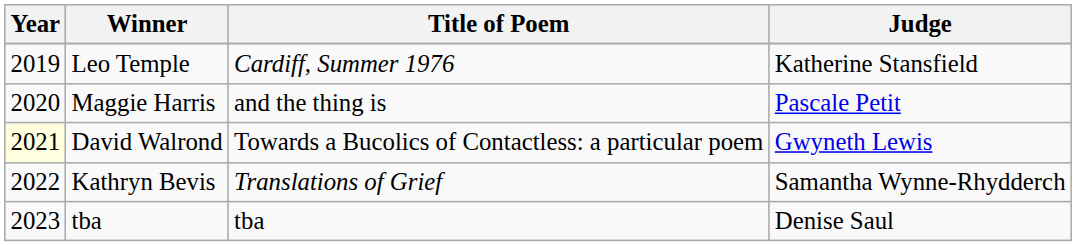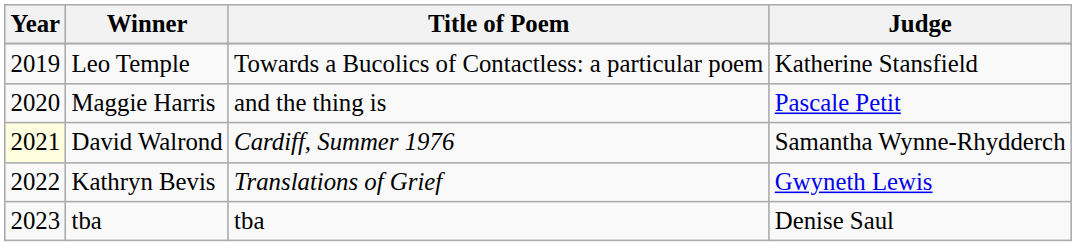Leo Temple | Title of Poem: Cardiff, Summer 1976 -> Towards a Bucolics of Contactless: a particular poem
David Walrond | Title of Poem: Towards a Bucolics of Contactless: a particular poem -> Cardiff, Summer 1976
David Walrond | Judge: Gwyneth Lewis -> Samantha Wynne-Rhydderch
Kathryn Bevis | Judge: Samantha Wynne-Rhydderch -> Gwyneth Lewis
